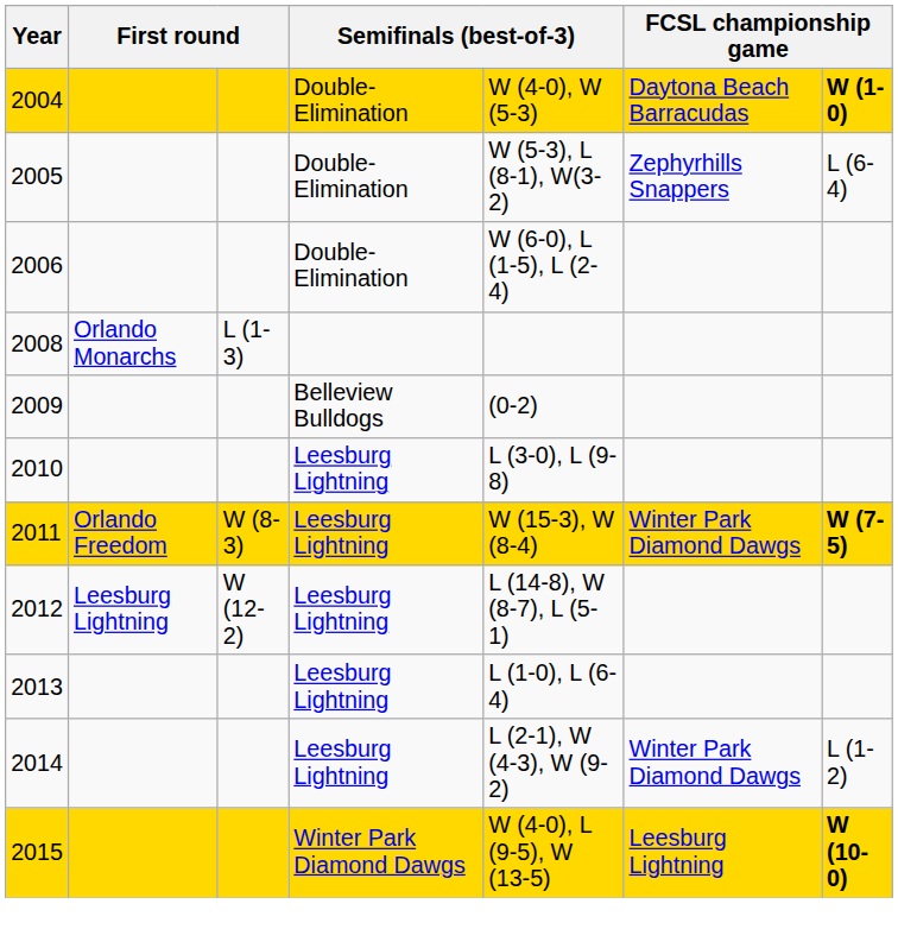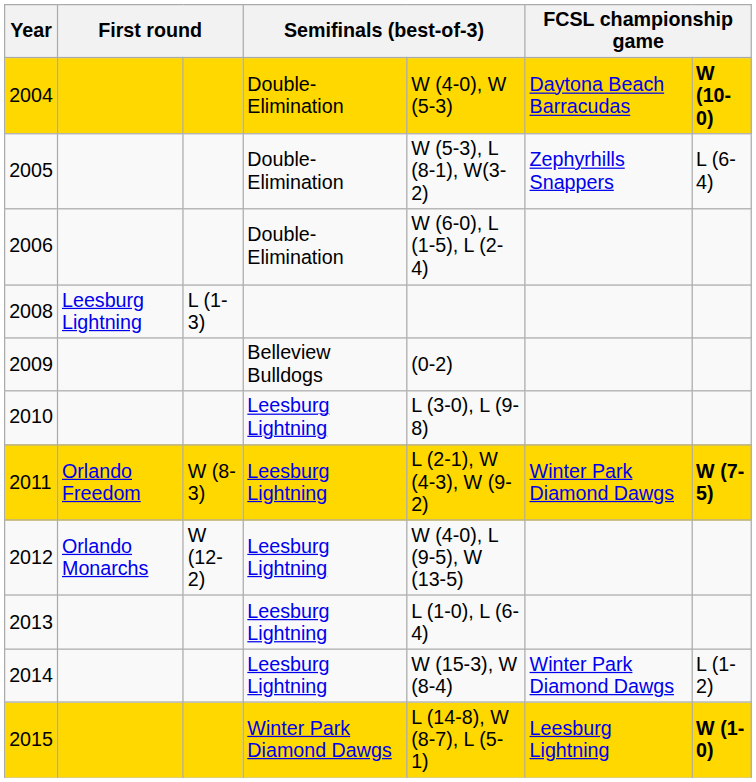2004 | column 7: W (1-0) -> W (10-0)
2008 | column 2: Orlando Monarchs -> Leesburg Lightning
2011 | column 5: W (15-3), W (8-4) -> L (2-1), W (4-3), W (9-2)
2012 | column 2: Leesburg Lightning -> Orlando Monarchs
2012 | column 5: L (14-8), W (8-7), L (5-1) -> W (4-0), L (9-5), W (13-5)
2014 | column 5: L (2-1), W (4-3), W (9-2) -> W (15-3), W (8-4)
2015 | column 5: W (4-0), L (9-5), W (13-5) -> L (14-8), W (8-7), L (5-1)
2015 | column 7: W (10-0) -> W (1-0)
